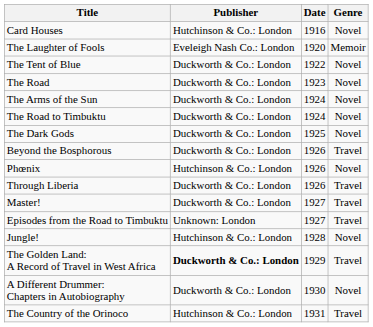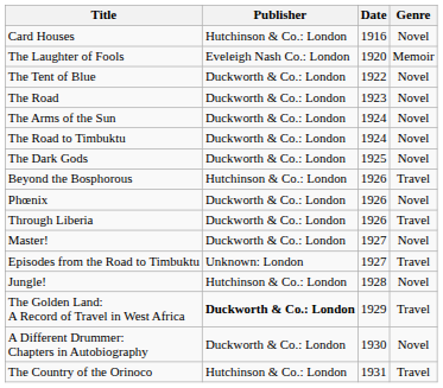Beyond the Bosphorous | Publisher: Duckworth & Co.: London -> Hutchinson & Co.: London
Phœnix | Publisher: Hutchinson & Co.: London -> Duckworth & Co.: London
Master! | Genre: Travel -> Novel
